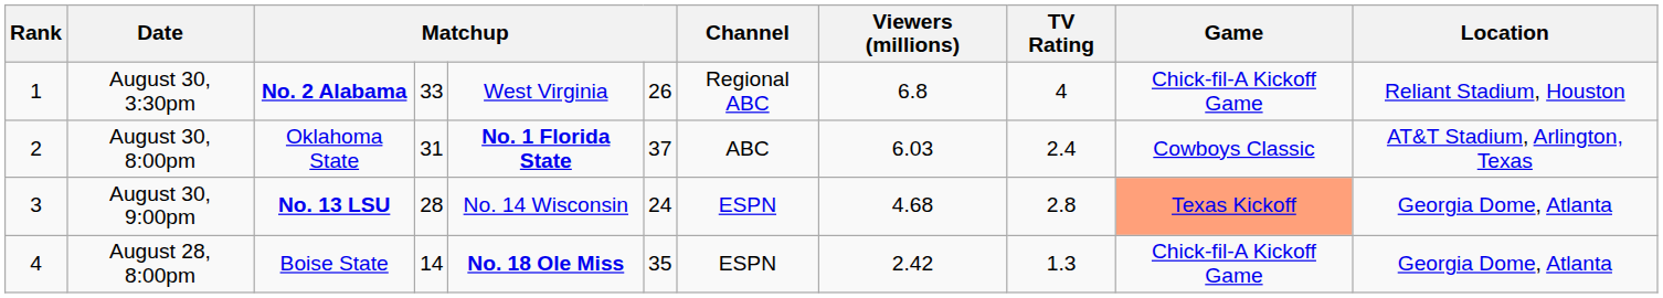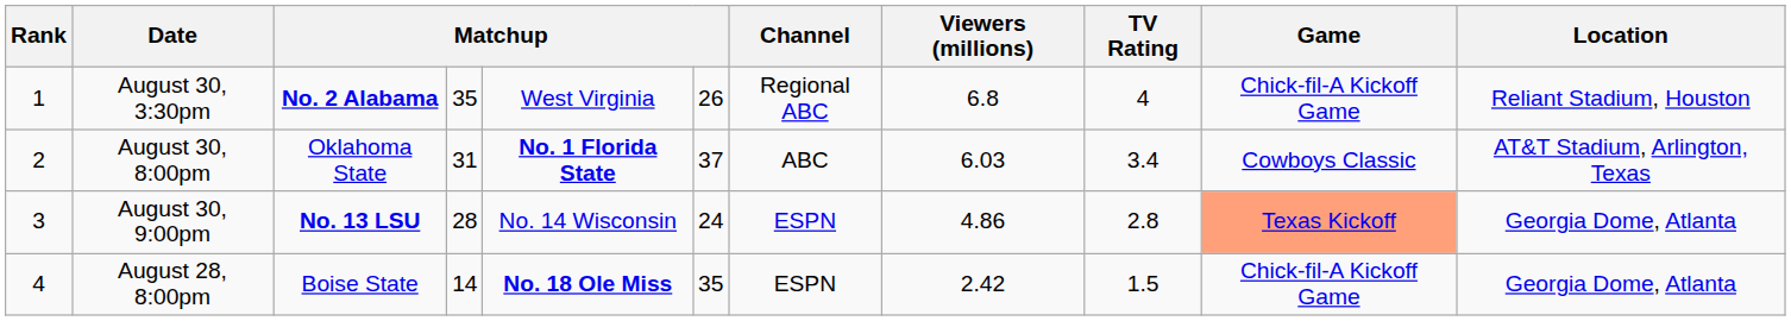August 30, 3:30pm | column 4: 33 -> 35
August 30, 8:00pm | TV Rating: 2.4 -> 3.4
August 30, 9:00pm | Viewers (millions): 4.68 -> 4.86
August 28, 8:00pm | TV Rating: 1.3 -> 1.5
